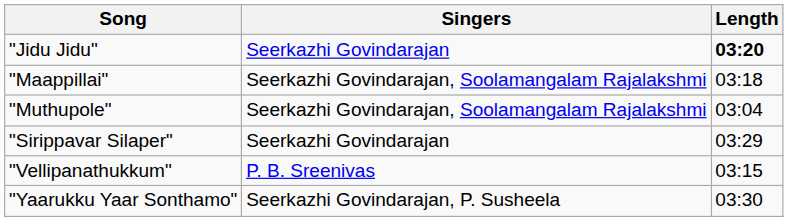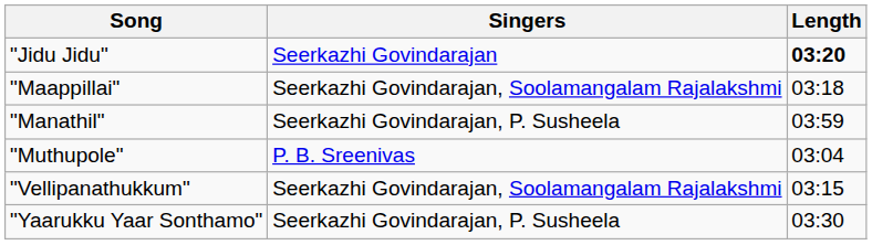+ row: "Manathil" | Seerkazhi Govindarajan, P. Susheela | 03:59
"Muthupole" | Singers: Seerkazhi Govindarajan, Soolamangalam Rajalakshmi -> P. B. Sreenivas
- row: "Sirippavar Silaper" | Seerkazhi Govindarajan | 03:29
"Vellipanathukkum" | Singers: P. B. Sreenivas -> Seerkazhi Govindarajan, Soolamangalam Rajalakshmi
